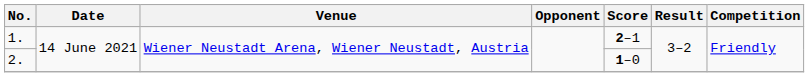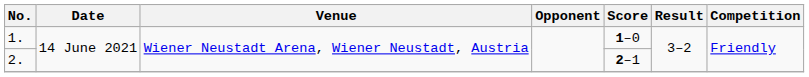1. | Score: 2–1 -> 1–0
2. | Score: 1–0 -> 2–1
